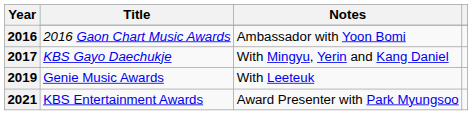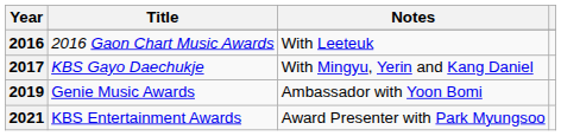2016 Gaon Chart Music Awards | Notes: Ambassador with Yoon Bomi -> With Leeteuk
Genie Music Awards | Notes: With Leeteuk -> Ambassador with Yoon Bomi
